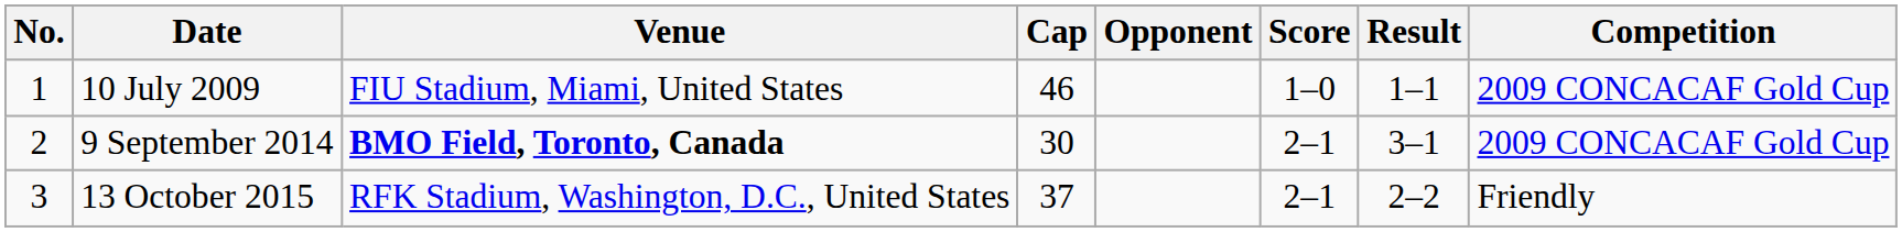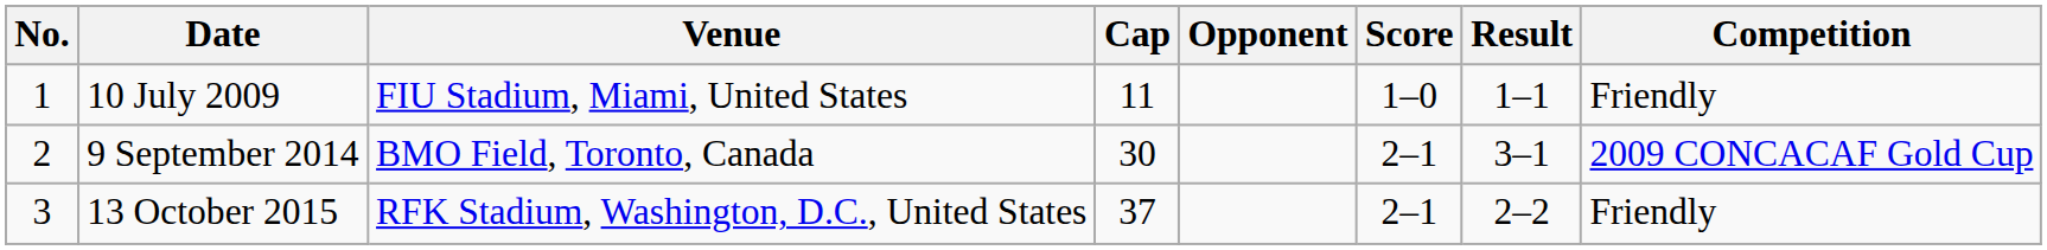10 July 2009 | Cap: 46 -> 11
10 July 2009 | Competition: 2009 CONCACAF Gold Cup -> Friendly
9 September 2014 | Venue: bold -> normal
